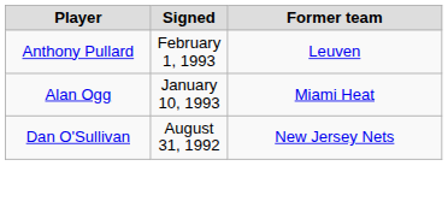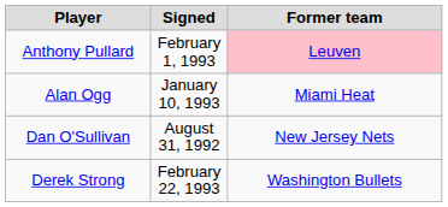Anthony Pullard | Former team: no background -> pink background
+ row: Derek Strong | February 22, 1993 | Washington Bullets
